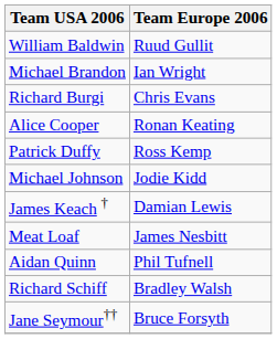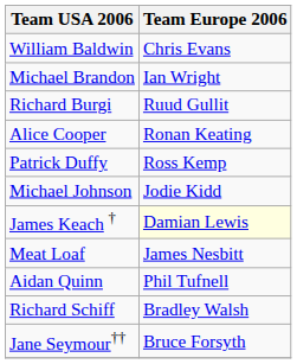William Baldwin | Team Europe 2006: Ruud Gullit -> Chris Evans
Richard Burgi | Team Europe 2006: Chris Evans -> Ruud Gullit
James Keach † | Team Europe 2006: no background -> lightyellow background
